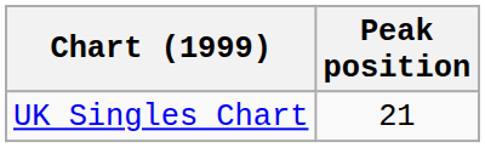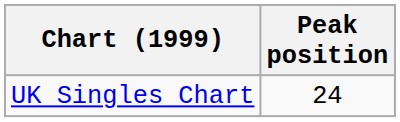UK Singles Chart | Peak position: 21 -> 24
